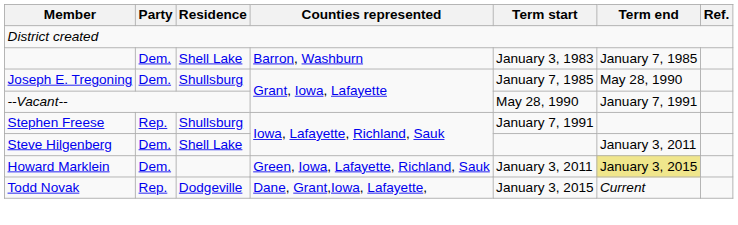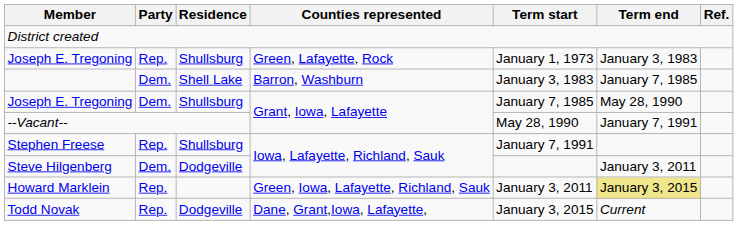+ row: Joseph E. Tregoning | Rep. | Shullsburg | Green, Lafayette, Rock | January 1, 1973 | January 3, 1983
Steve Hilgenberg | Residence: Shell Lake -> Dodgeville
Howard Marklein | Party: Dem. -> Rep.
